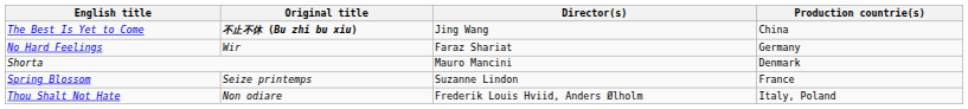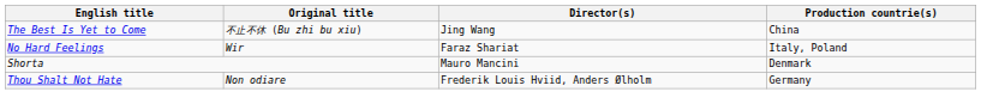The Best Is Yet to Come | Original title: bold -> normal
No Hard Feelings | Production countrie(s): Germany -> Italy, Poland
- row: Spring Blossom | Seize printemps | Suzanne Lindon | France
Thou Shalt Not Hate | Production countrie(s): Italy, Poland -> Germany
